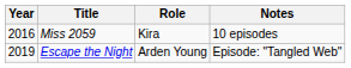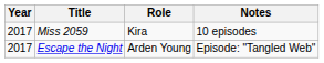Miss 2059 | Year: 2016 -> 2017
Escape the Night | Year: 2019 -> 2017
